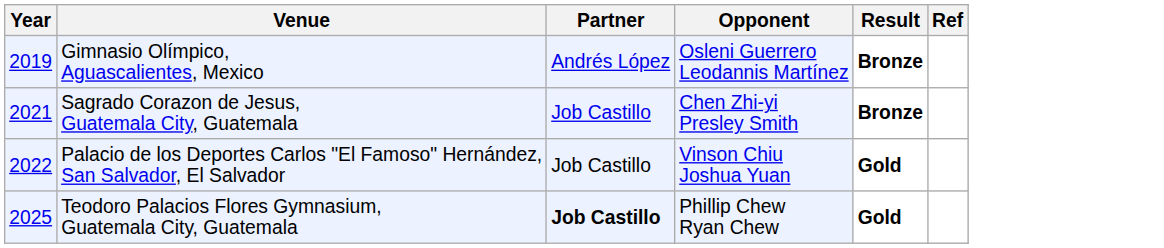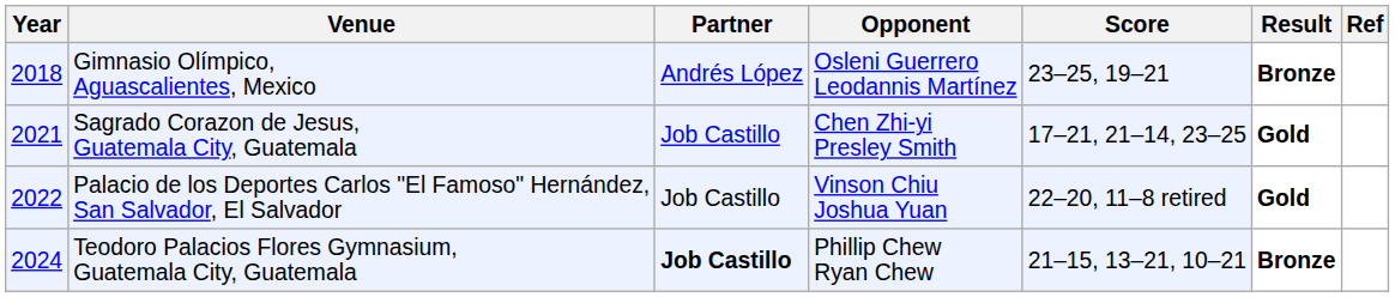+ column: Score | 23–25, 19–21 | 17–21, 21–14, 23–25 | 22–20, 11–8 retired | 21–15, 13–21, 10–21
Gimnasio Olímpico, Aguascalientes, Mexico | Year: 2019 -> 2018
Sagrado Corazon de Jesus, Guatemala City, Guatemala | Result: Bronze -> Gold
Teodoro Palacios Flores Gymnasium, Guatemala City, Guatemala | Year: 2025 -> 2024
Teodoro Palacios Flores Gymnasium, Guatemala City, Guatemala | Result: Gold -> Bronze
